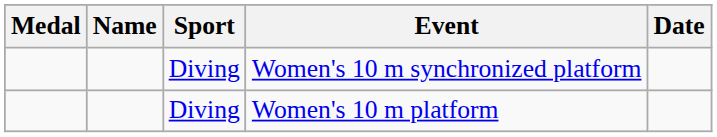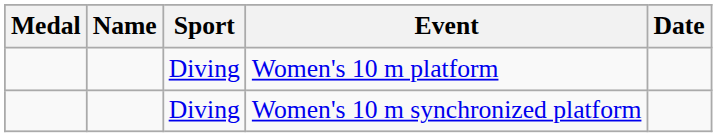rows swapped: Women's 10 m platform <-> Women's 10 m synchronized platform
